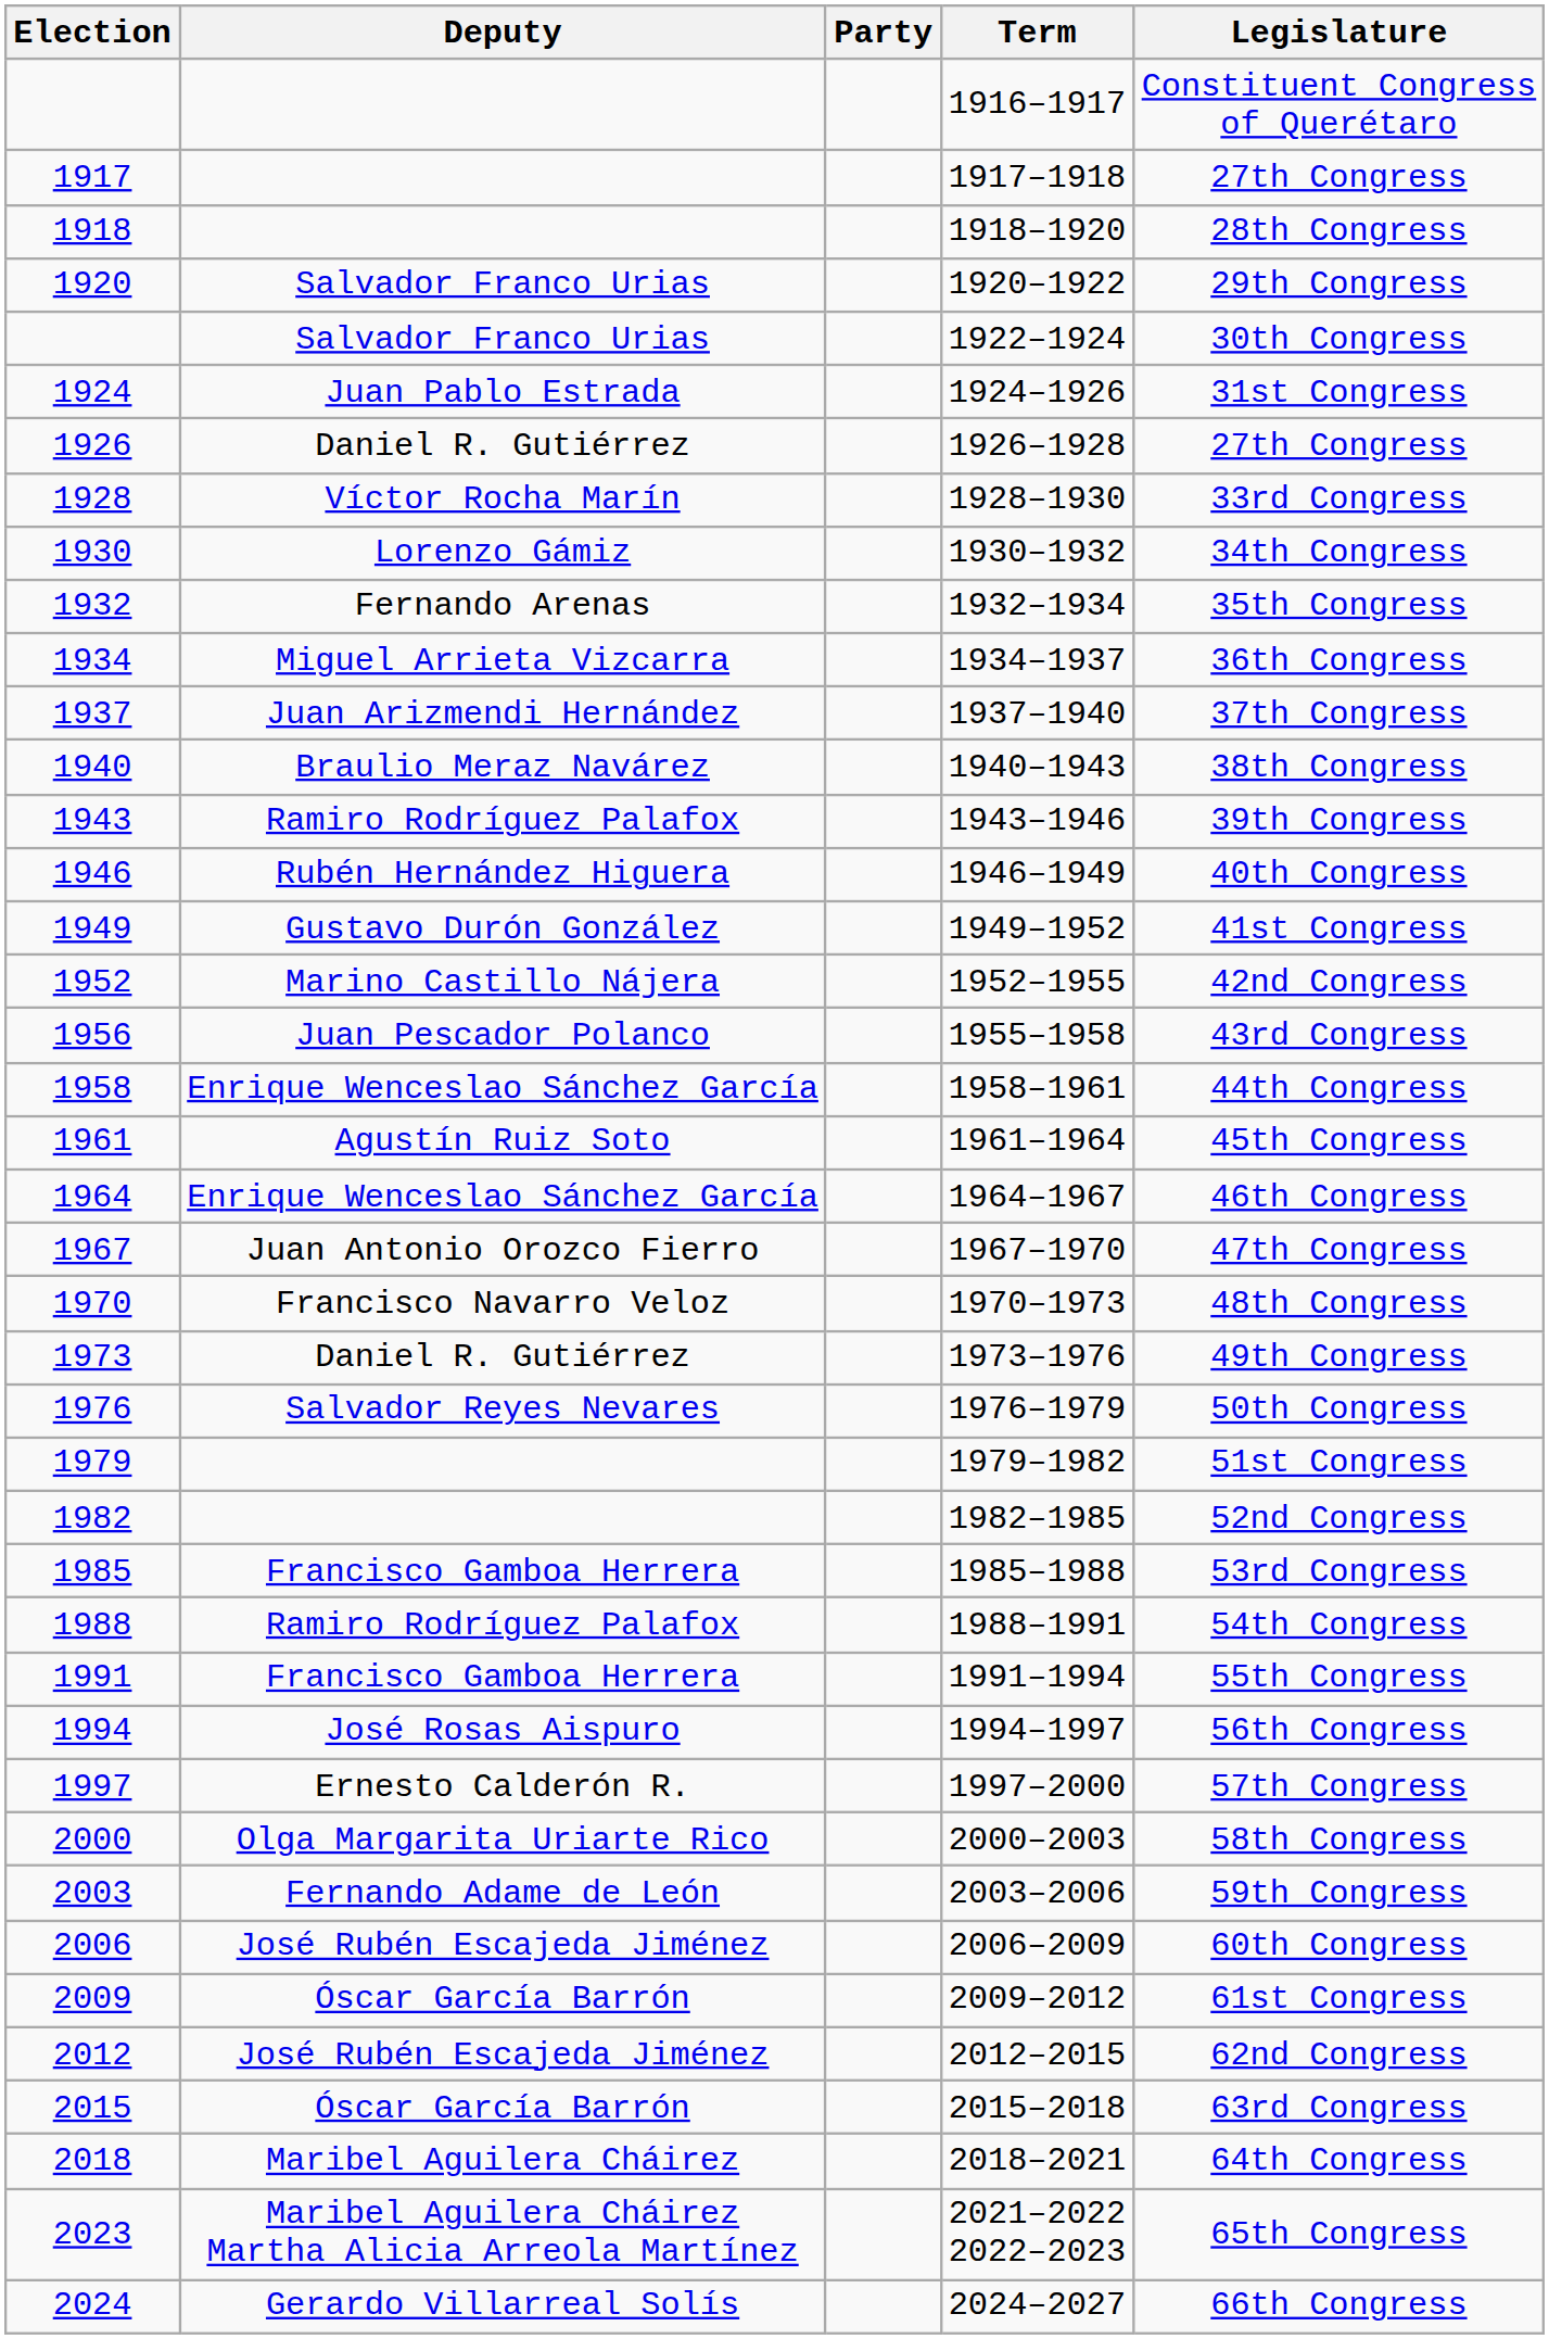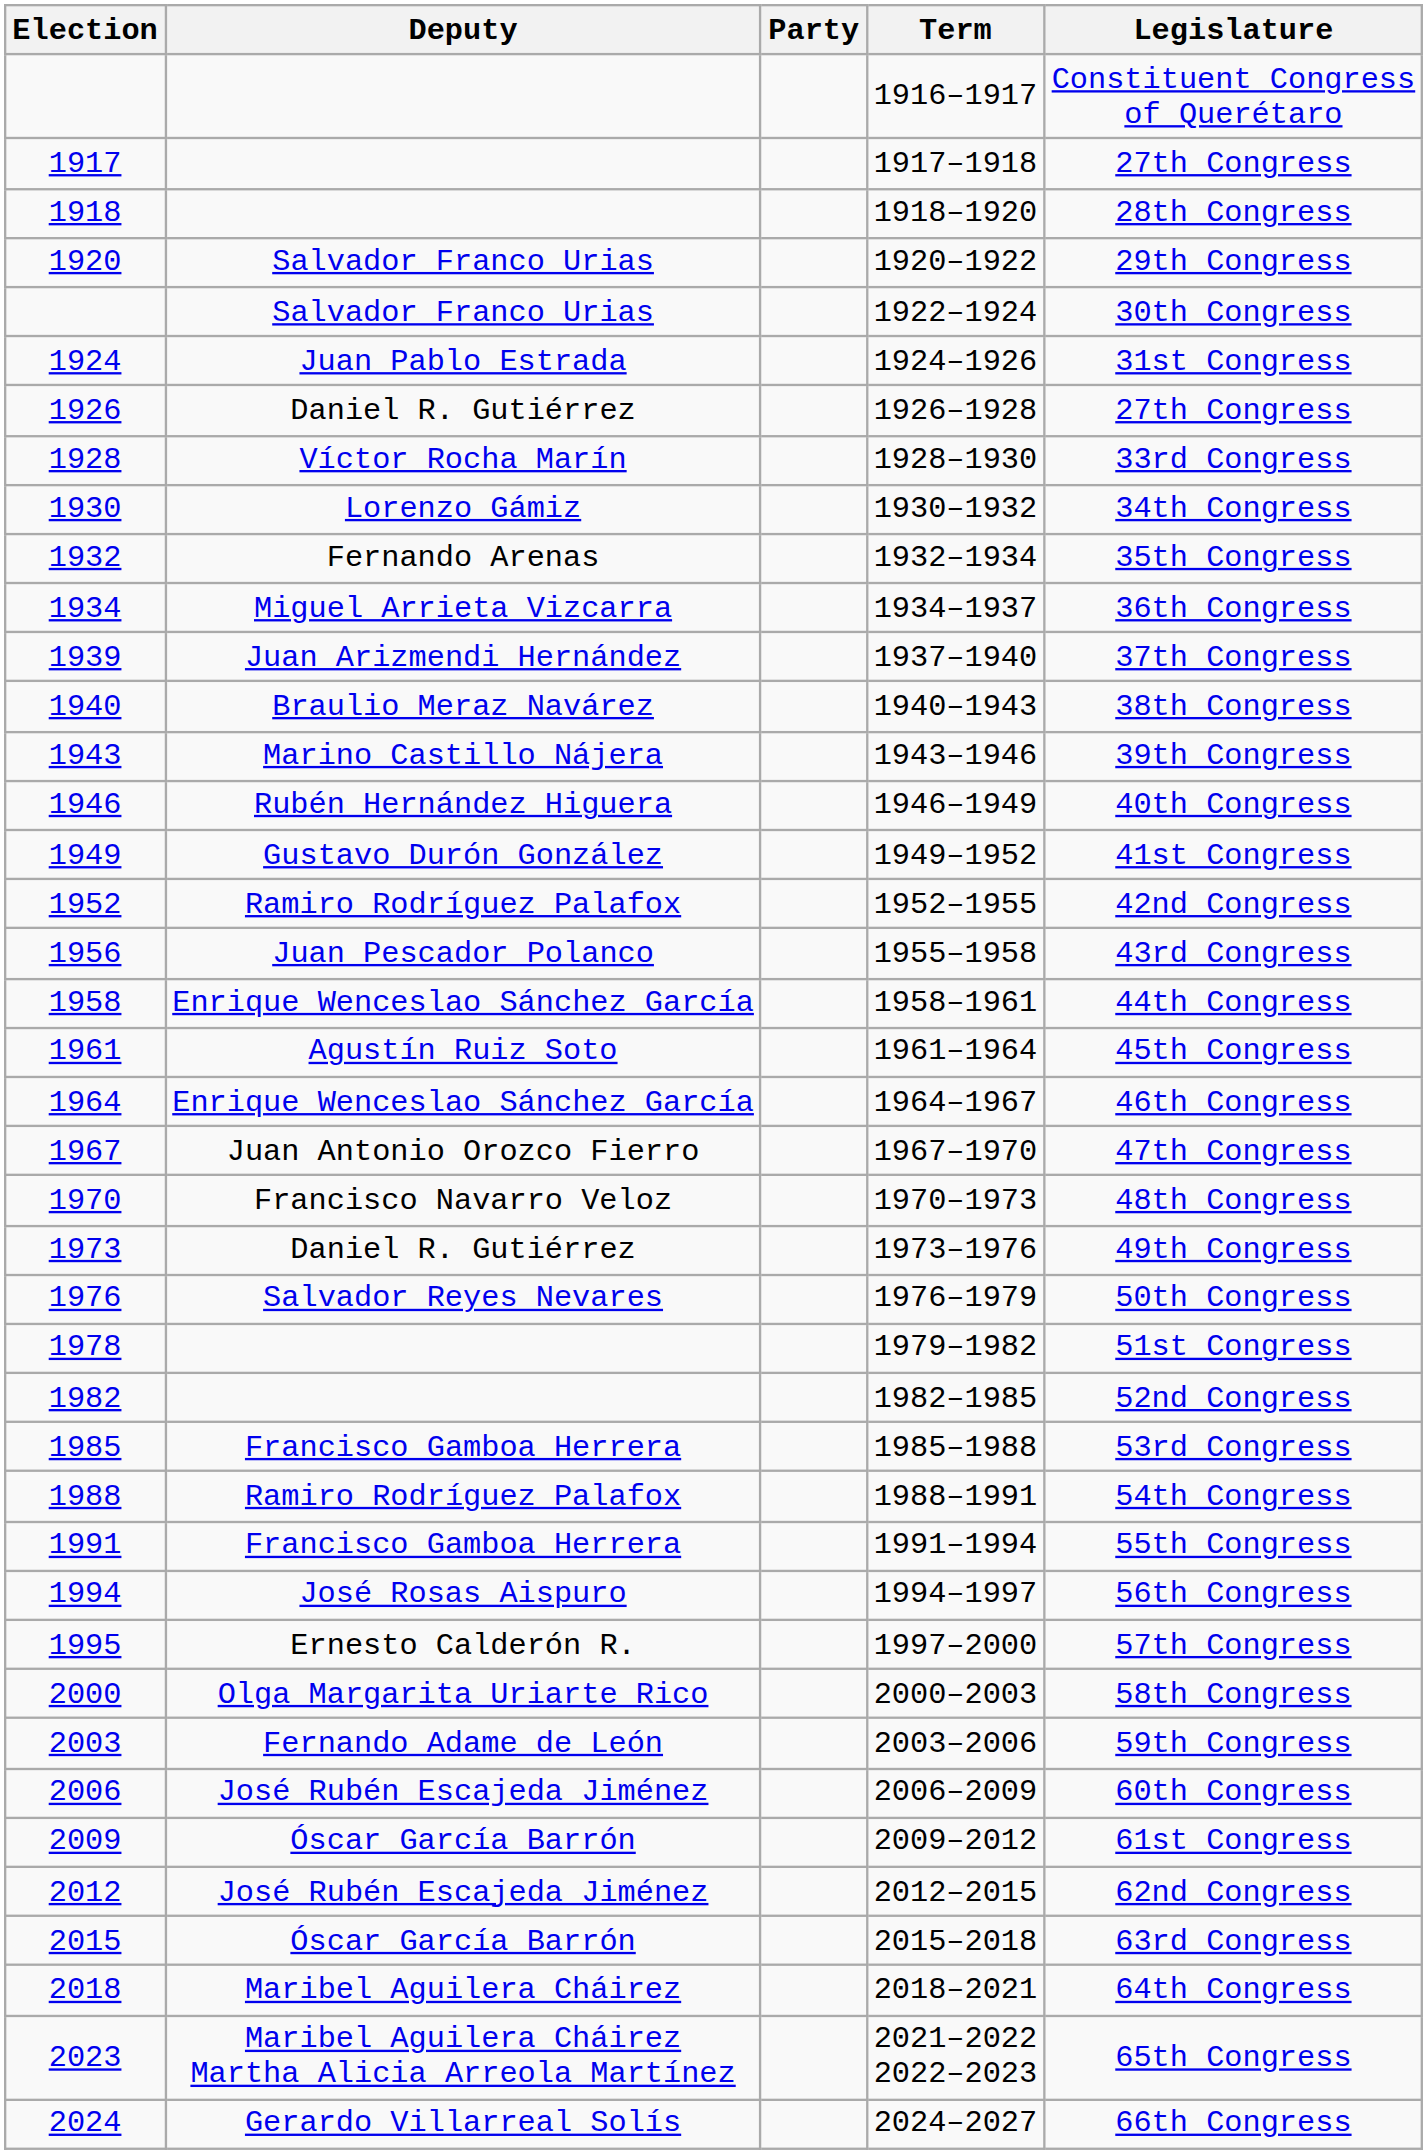1937–1940 | Election: 1937 -> 1939
1943–1946 | Deputy: Ramiro Rodríguez Palafox -> Marino Castillo Nájera
1952–1955 | Deputy: Marino Castillo Nájera -> Ramiro Rodríguez Palafox
1979–1982 | Election: 1979 -> 1978
1997–2000 | Election: 1997 -> 1995
